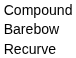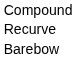rows swapped: Barebow <-> Recurve
